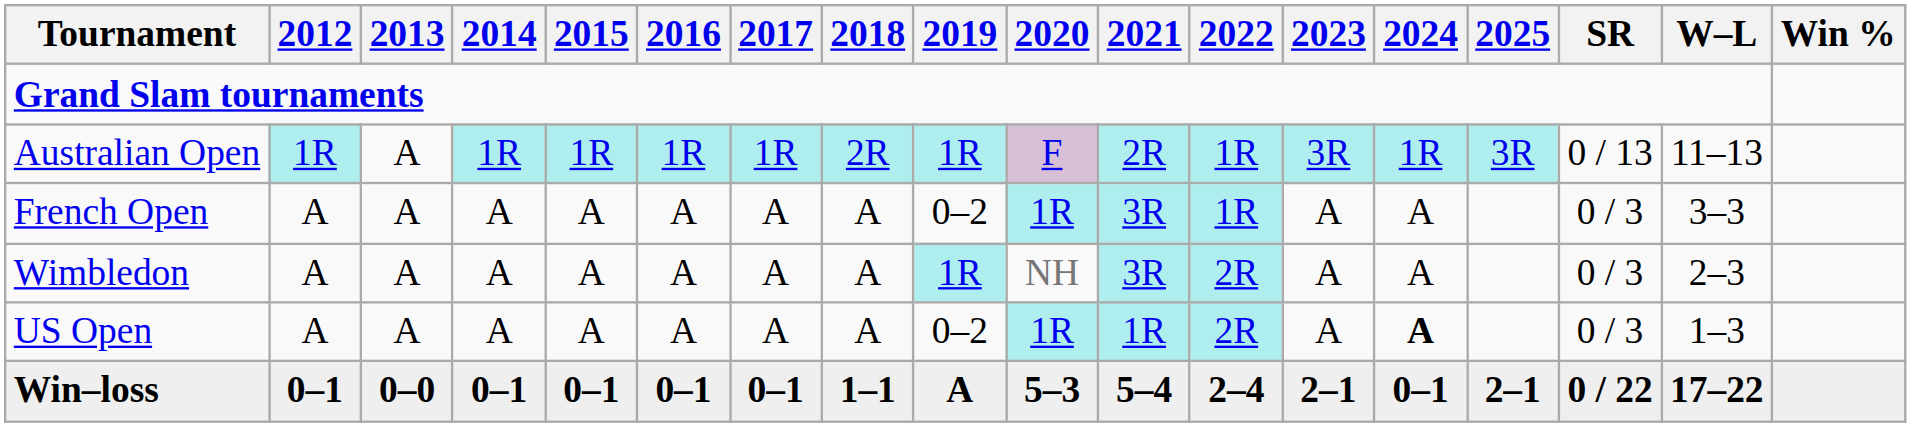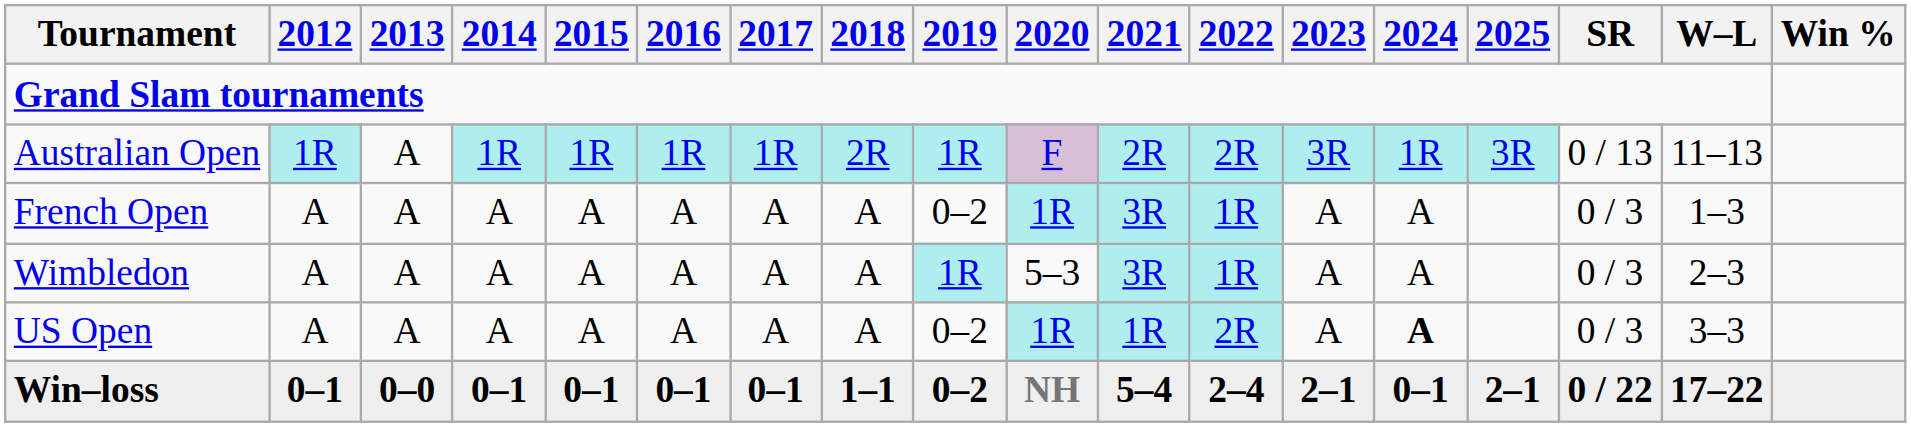Australian Open | 2022: 1R -> 2R
French Open | W–L: 3–3 -> 1–3
Wimbledon | 2020: NH -> 5–3
Wimbledon | 2022: 2R -> 1R
US Open | W–L: 1–3 -> 3–3
Win–loss | 2019: A -> 0–2
Win–loss | 2020: 5–3 -> NH
